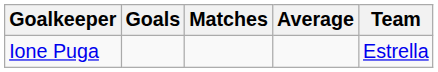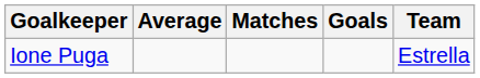columns swapped: Goals <-> Average
